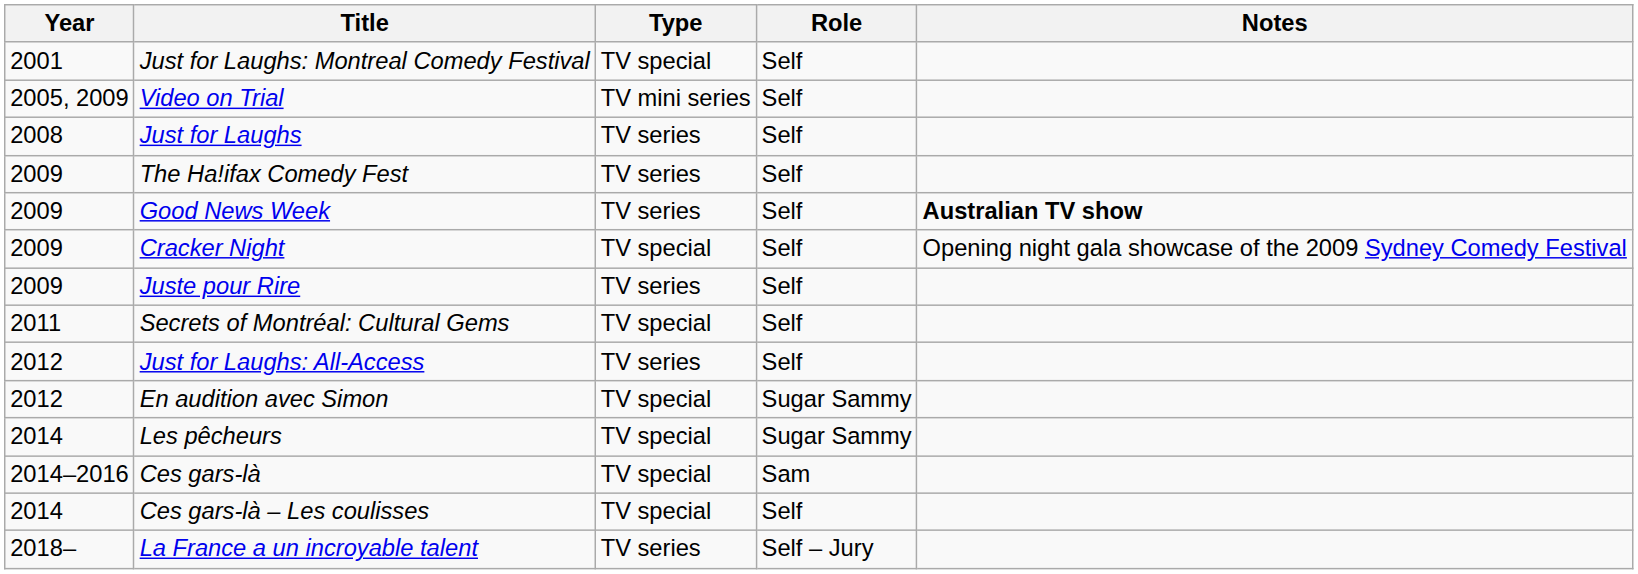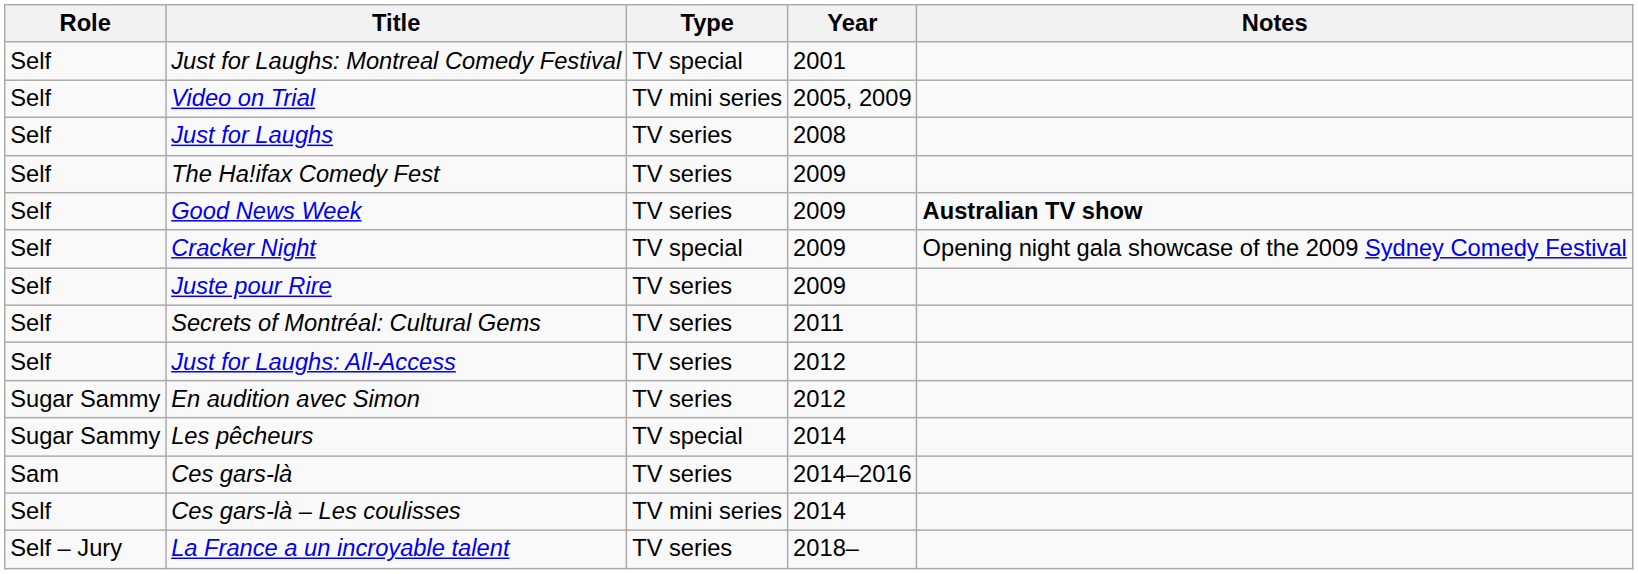columns swapped: Year <-> Role
Secrets of Montréal: Cultural Gems | Type: TV special -> TV series
En audition avec Simon | Type: TV special -> TV series
Ces gars-là | Type: TV special -> TV series
Ces gars-là – Les coulisses | Type: TV special -> TV mini series
